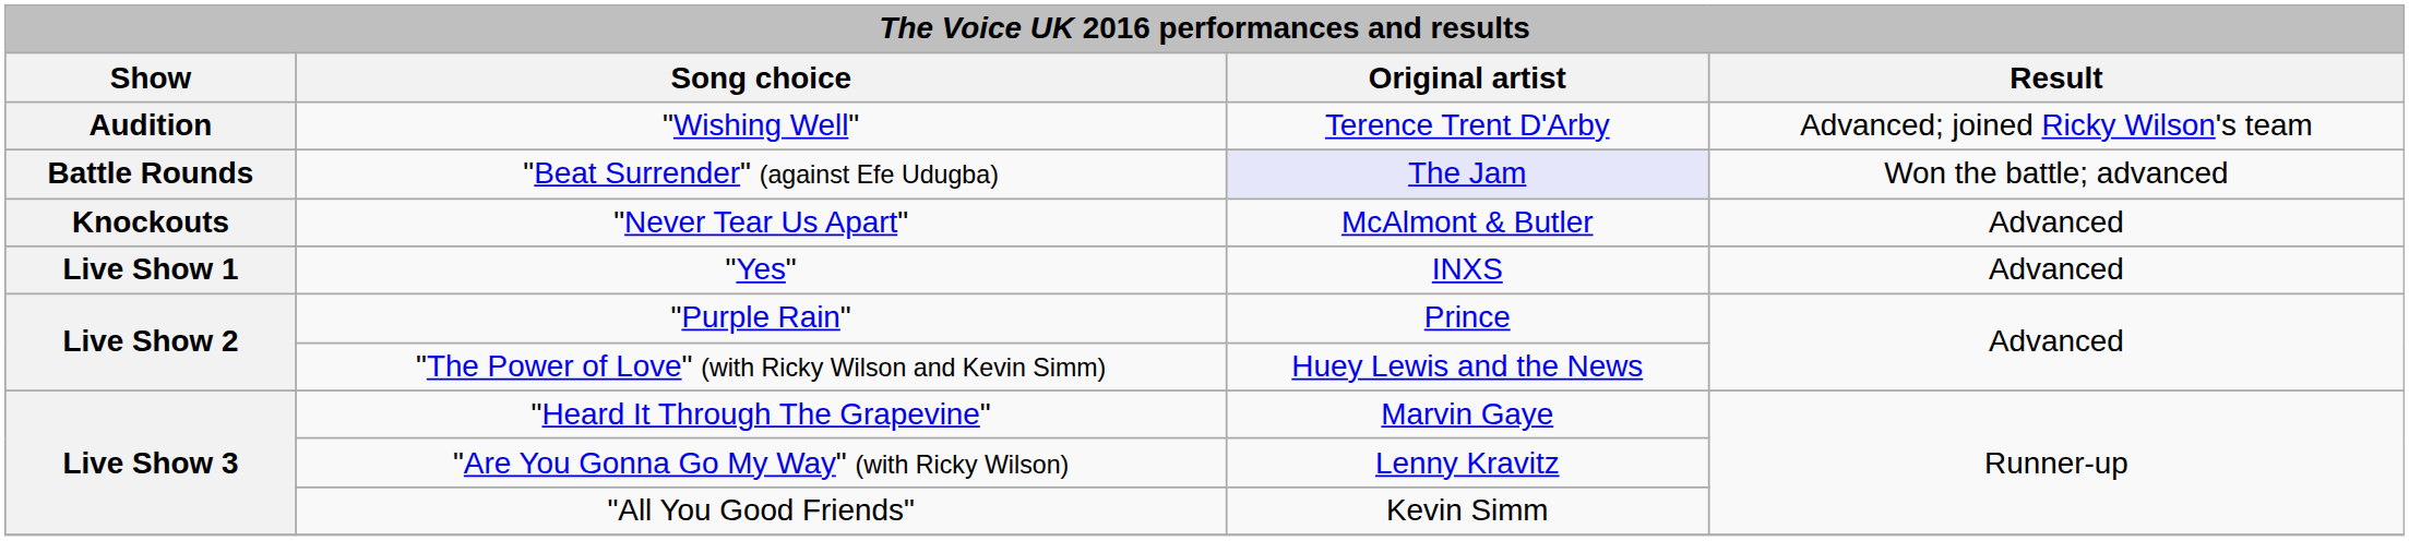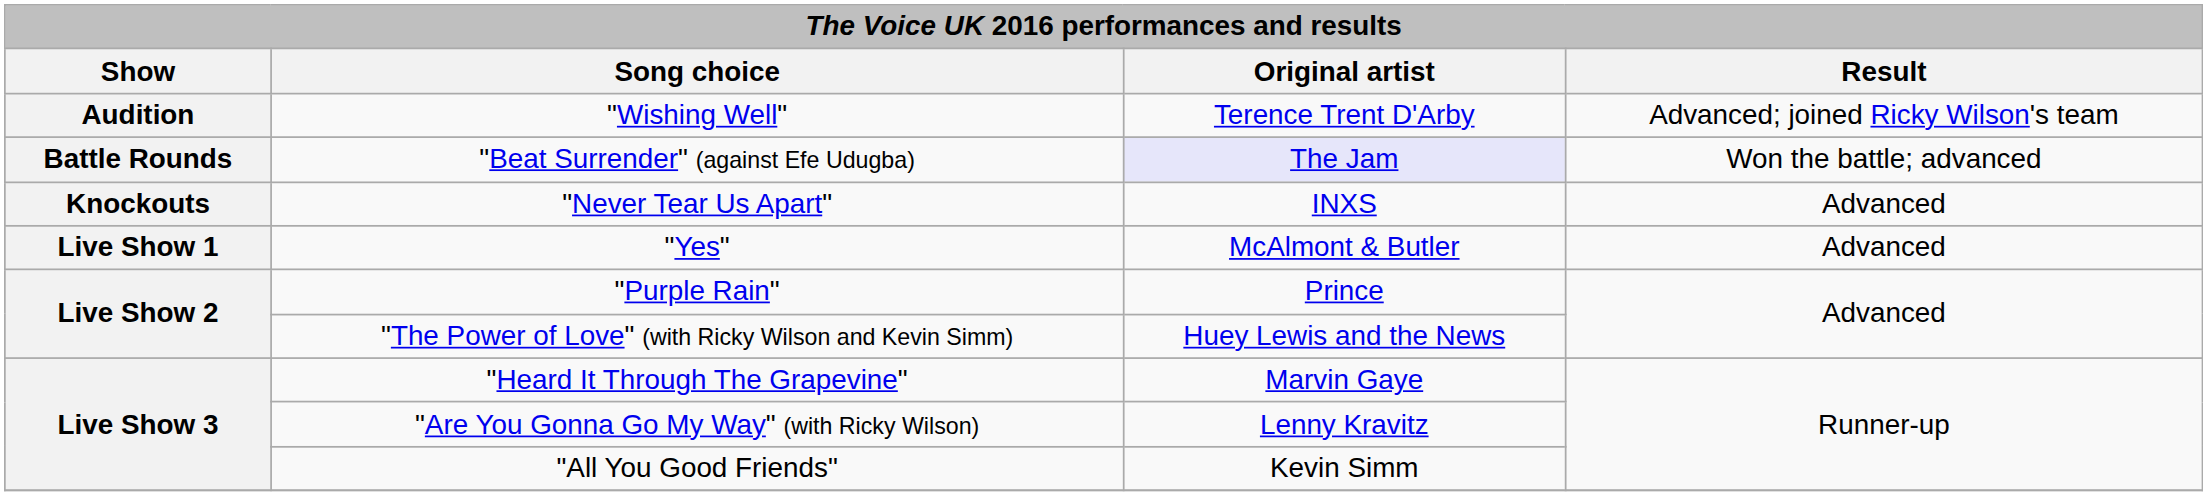"Never Tear Us Apart" | Original artist: McAlmont & Butler -> INXS
"Yes" | Original artist: INXS -> McAlmont & Butler
